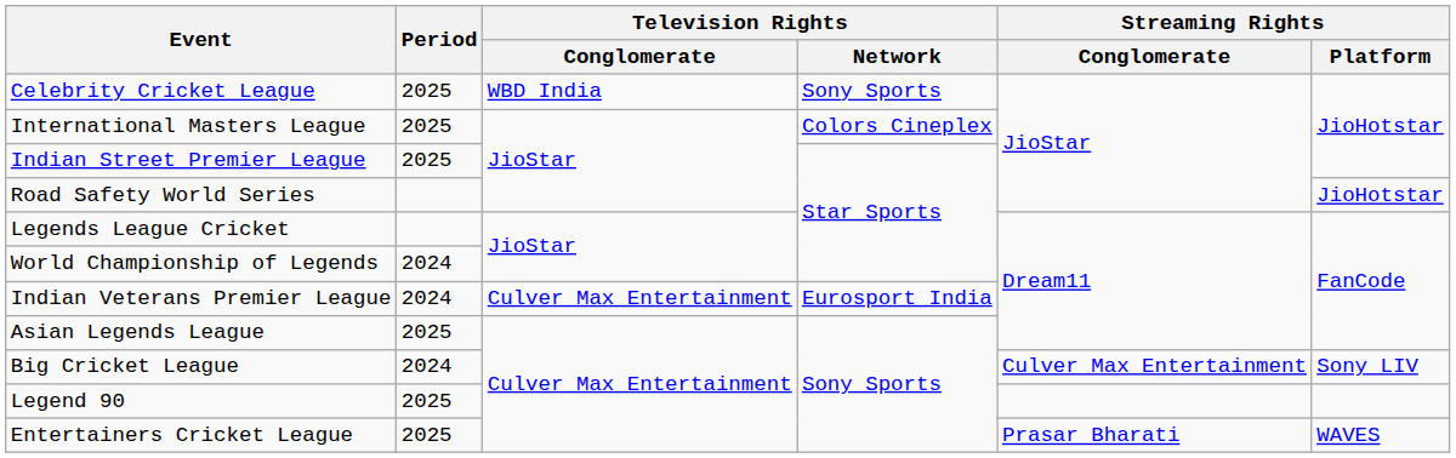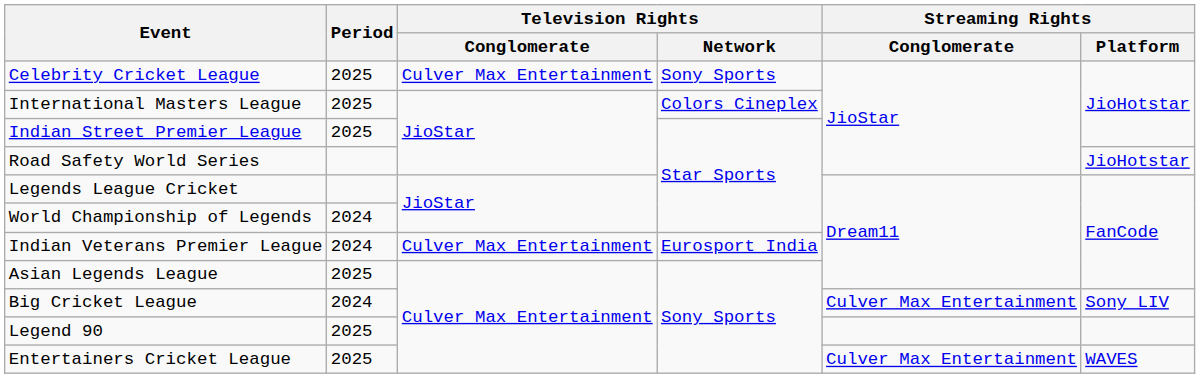Celebrity Cricket League | Television Rights / Conglomerate: WBD India -> Culver Max Entertainment
Entertainers Cricket League | Streaming Rights / Conglomerate: Prasar Bharati -> Culver Max Entertainment
